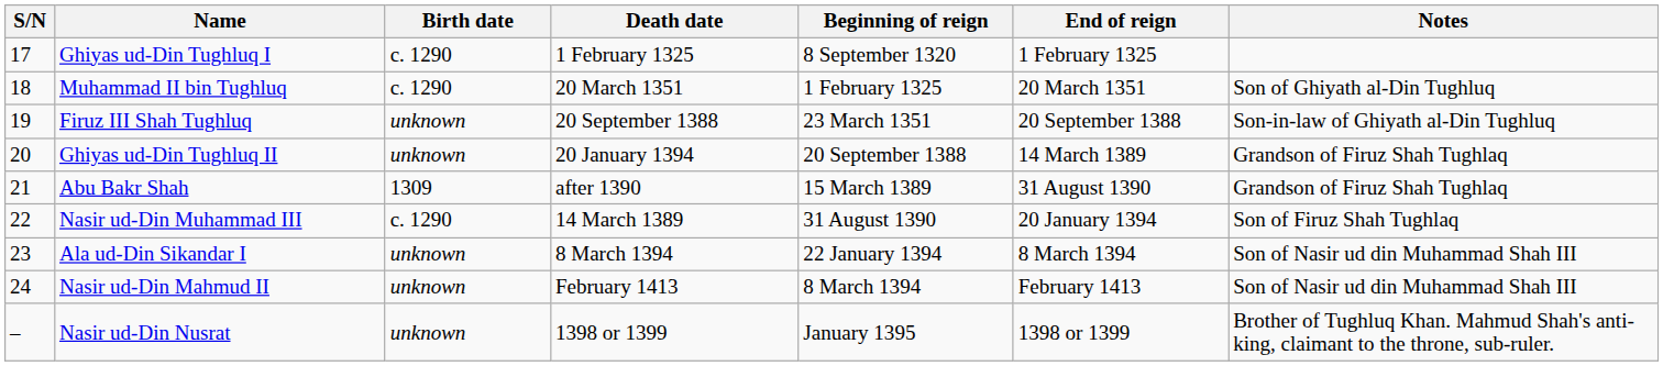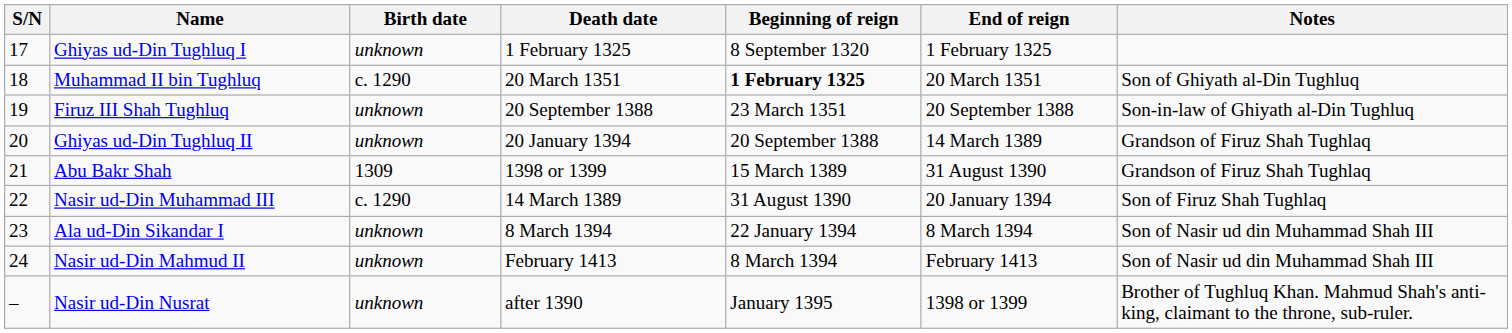Ghiyas ud-Din Tughluq I | Birth date: c. 1290 -> unknown
Muhammad II bin Tughluq | Beginning of reign: normal -> bold
Abu Bakr Shah | Death date: after 1390 -> 1398 or 1399
Nasir ud-Din Nusrat | Death date: 1398 or 1399 -> after 1390
